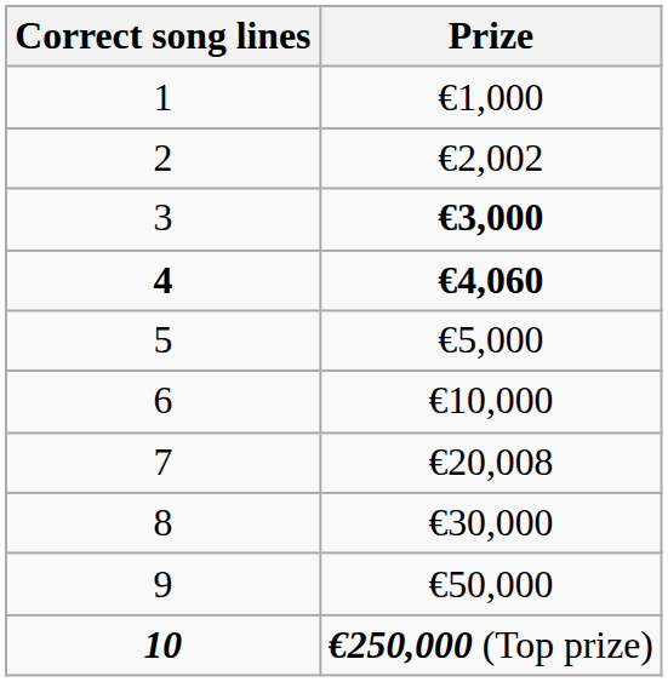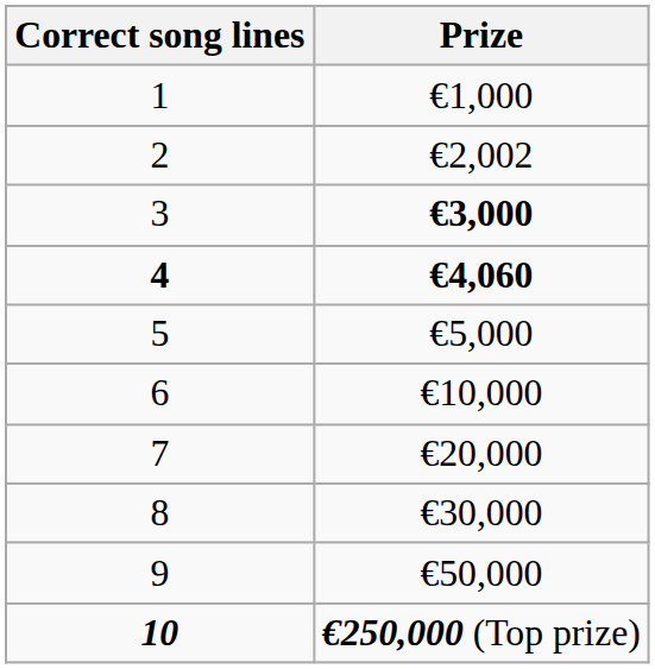7 | Prize: €20,008 -> €20,000
